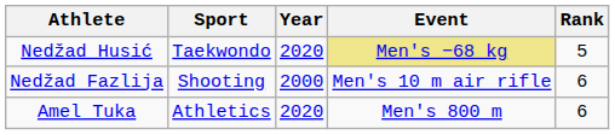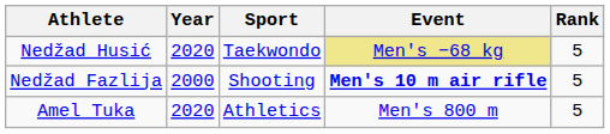columns swapped: Year <-> Sport
Nedžad Fazlija | Event: normal -> bold
Nedžad Fazlija | Rank: 6 -> 5
Amel Tuka | Rank: 6 -> 5
